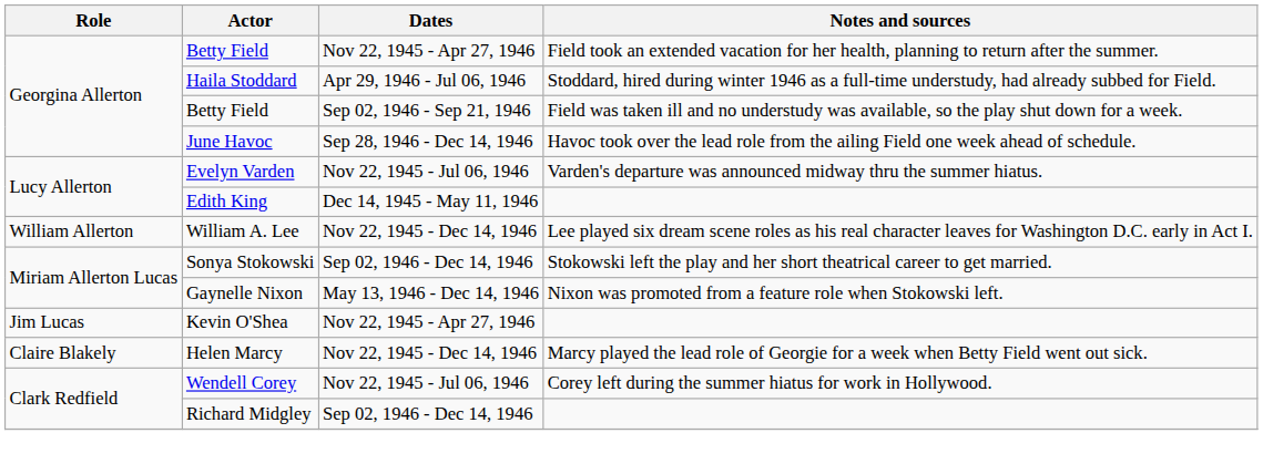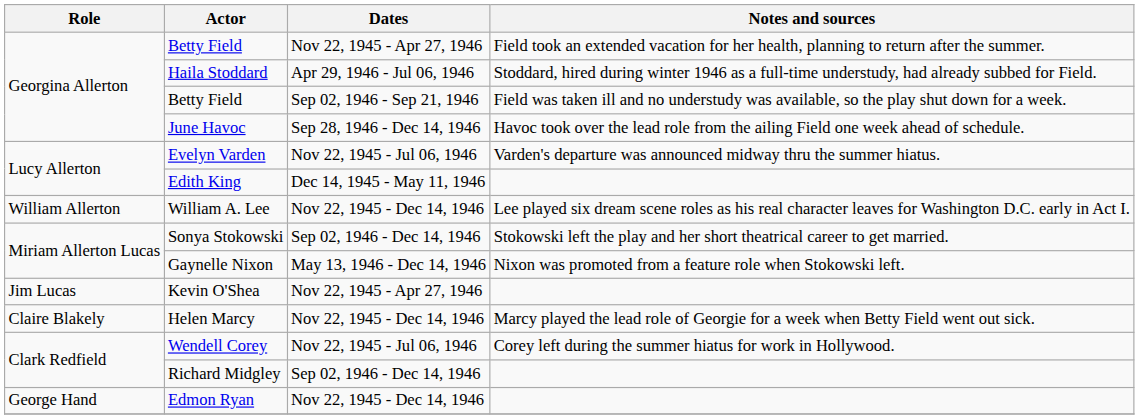+ row: George Hand | Edmon Ryan | Nov 22, 1945 - Dec 14, 1946
